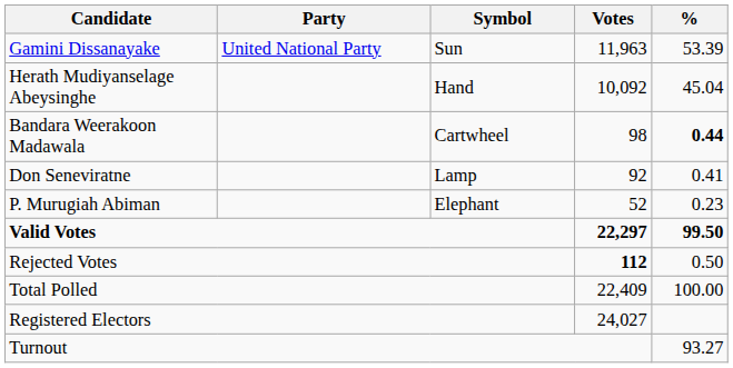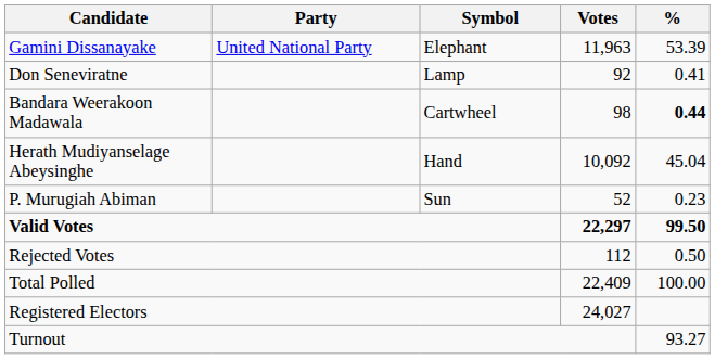Gamini Dissanayake | Symbol: Sun -> Elephant
rows swapped: Herath Mudiyanselage Abeysinghe <-> Don Seneviratne
P. Murugiah Abiman | Symbol: Elephant -> Sun
Rejected Votes | Votes: bold -> normal
